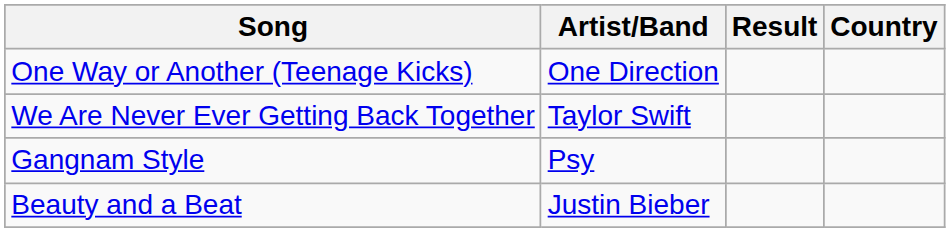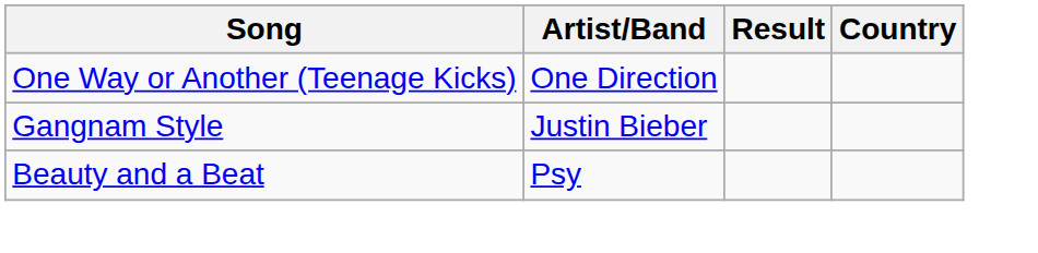- row: We Are Never Ever Getting Back Together | Taylor Swift
Gangnam Style | Artist/Band: Psy -> Justin Bieber
Beauty and a Beat | Artist/Band: Justin Bieber -> Psy
